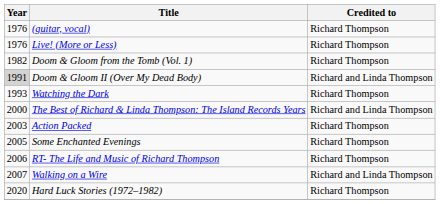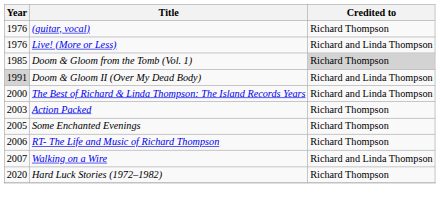Live! (More or Less) | Credited to: Richard Thompson -> Richard and Linda Thompson
Doom & Gloom from the Tomb (Vol. 1) | Year: 1982 -> 1985
Doom & Gloom from the Tomb (Vol. 1) | Credited to: no background -> lightgrey background
- row: 1993 | Watching the Dark | Richard Thompson
